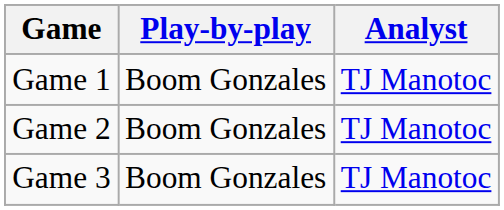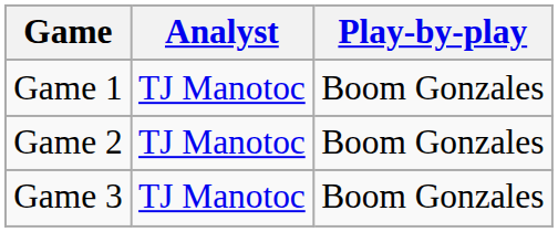columns swapped: Play-by-play <-> Analyst
